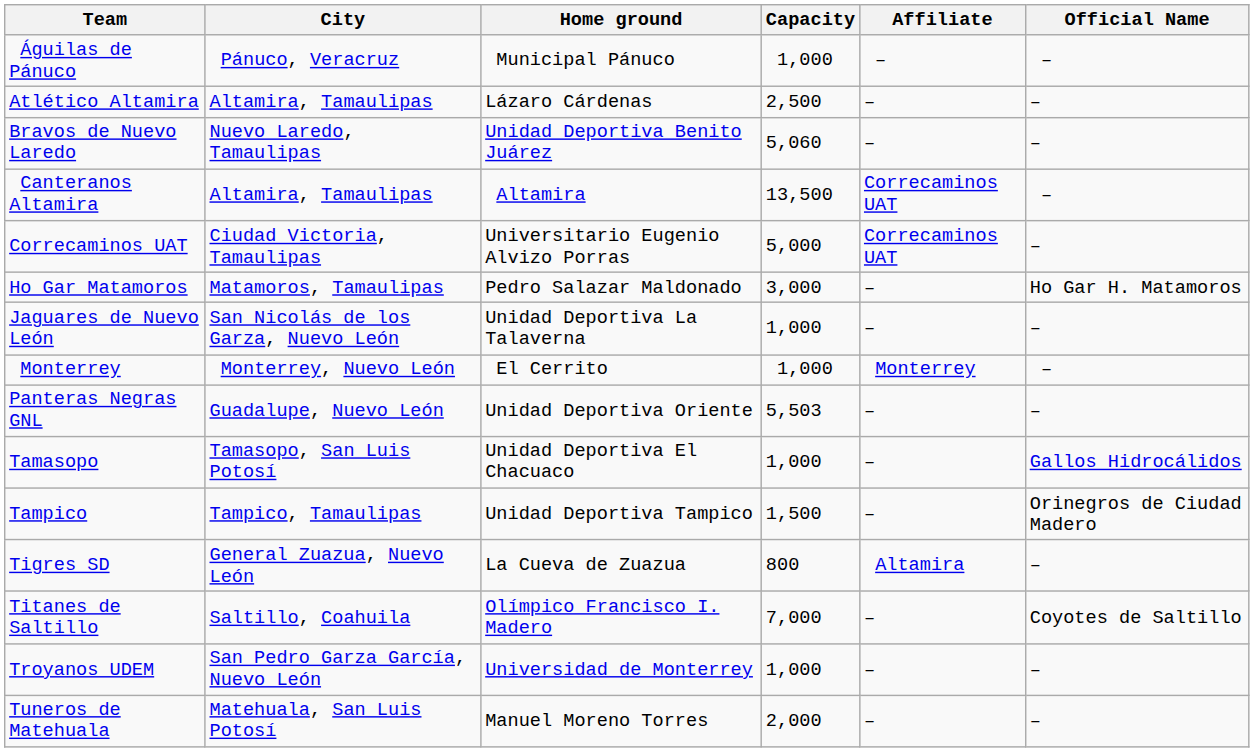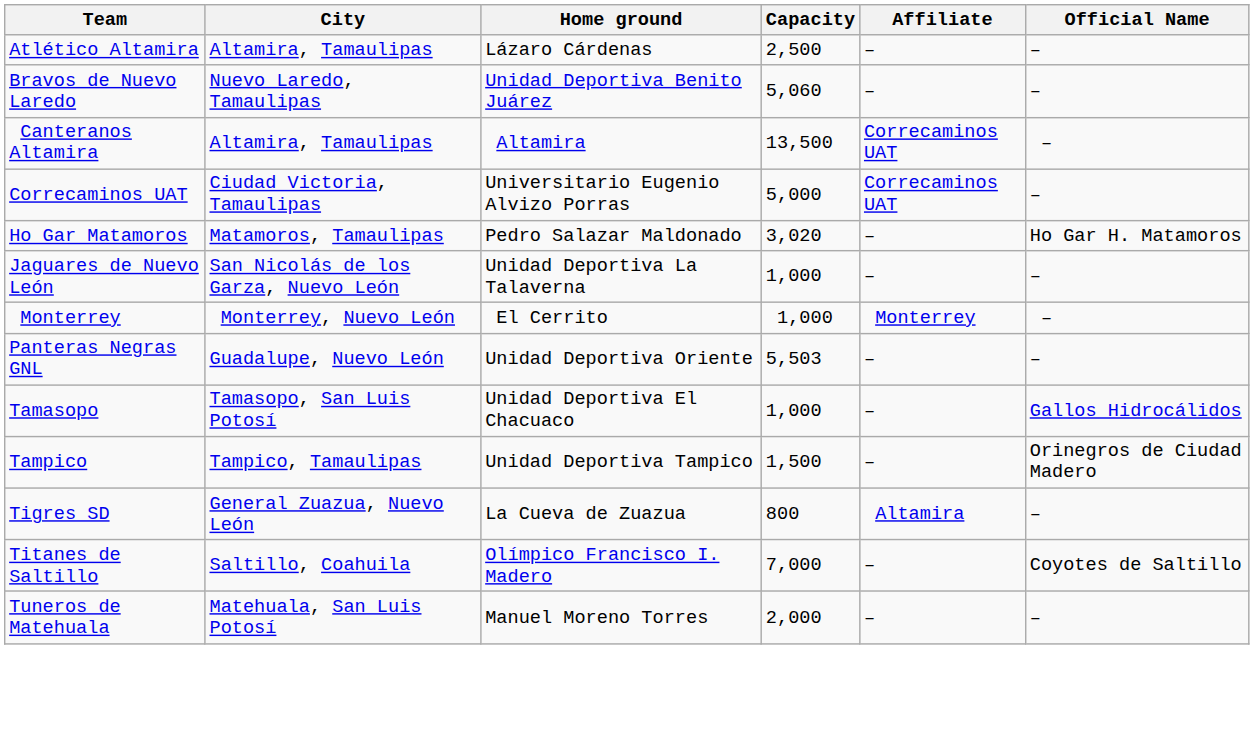- row: Águilas de Pánuco | Pánuco, Veracruz | Municipal Pánuco | 1,000 | – | –
Ho Gar Matamoros | Capacity: 3,000 -> 3,020
- row: Troyanos UDEM | San Pedro Garza García, Nuevo León | Universidad de Monterrey | 1,000 | – | –
